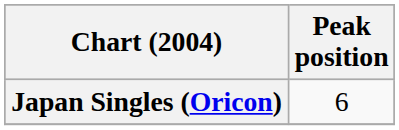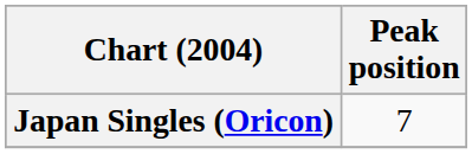Japan Singles (Oricon) | Peak position: 6 -> 7
